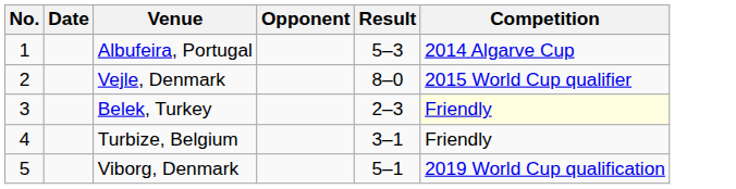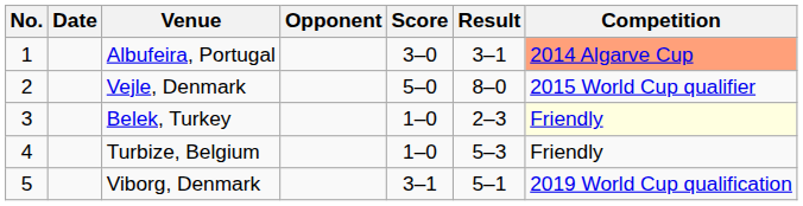+ column: Score | 3–0 | 5–0 | 1–0 | 1–0 | 3–1
Albufeira, Portugal | Result: 5–3 -> 3–1
Albufeira, Portugal | Competition: no background -> lightsalmon background
Turbize, Belgium | Result: 3–1 -> 5–3
